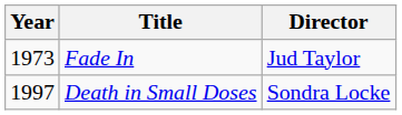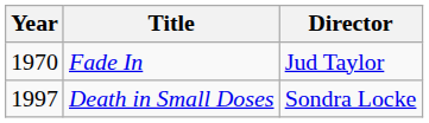Fade In | Year: 1973 -> 1970
